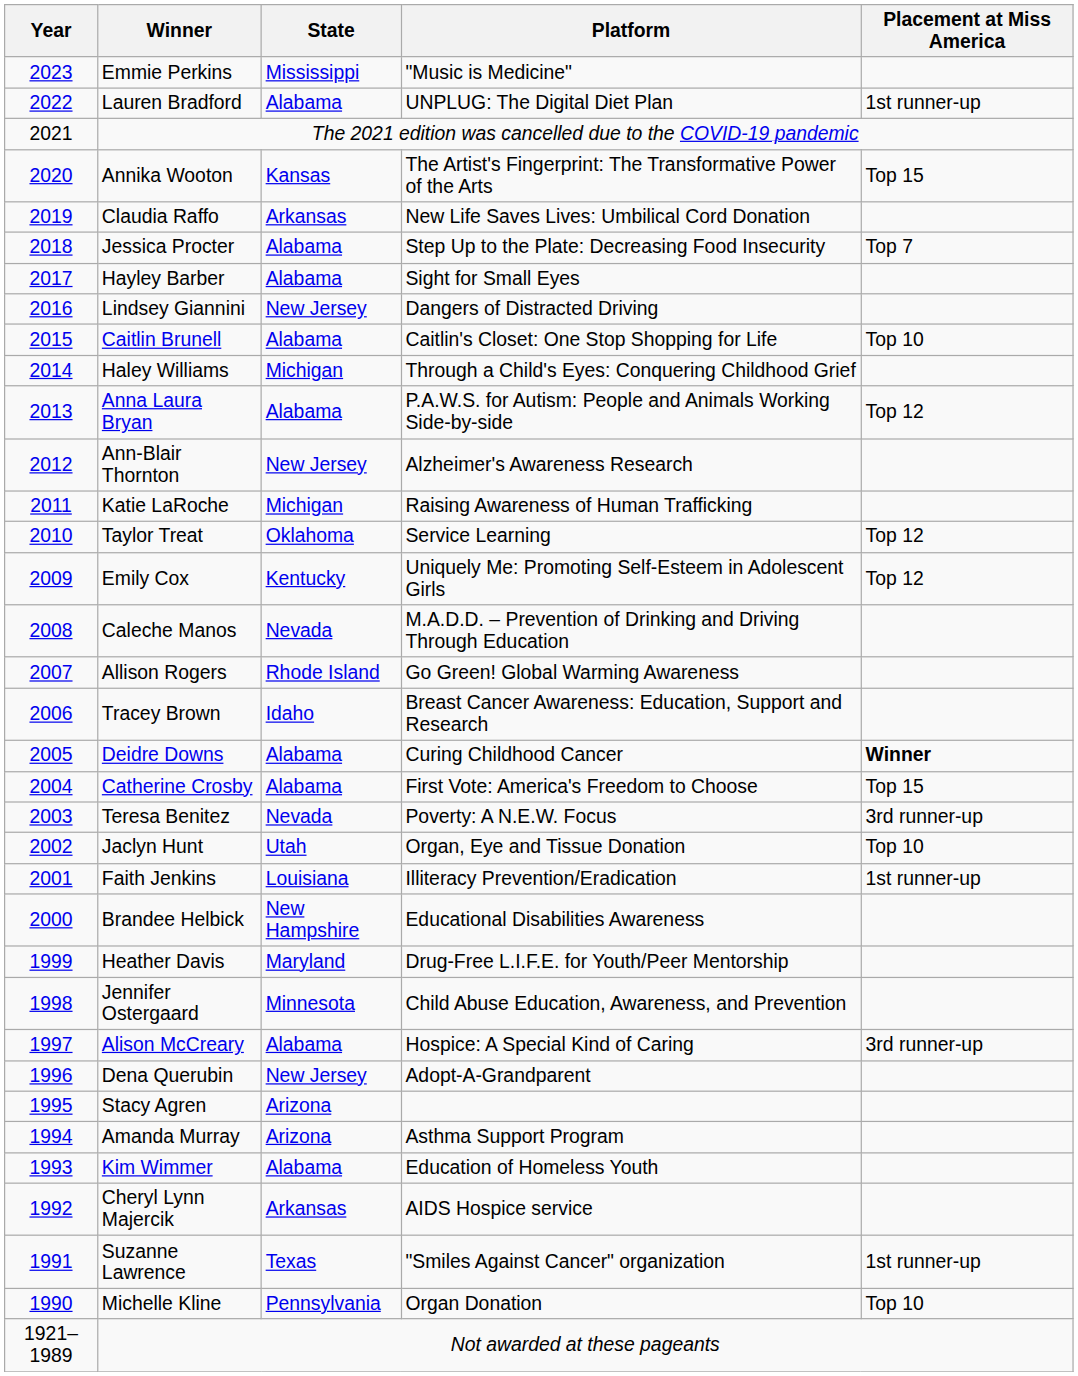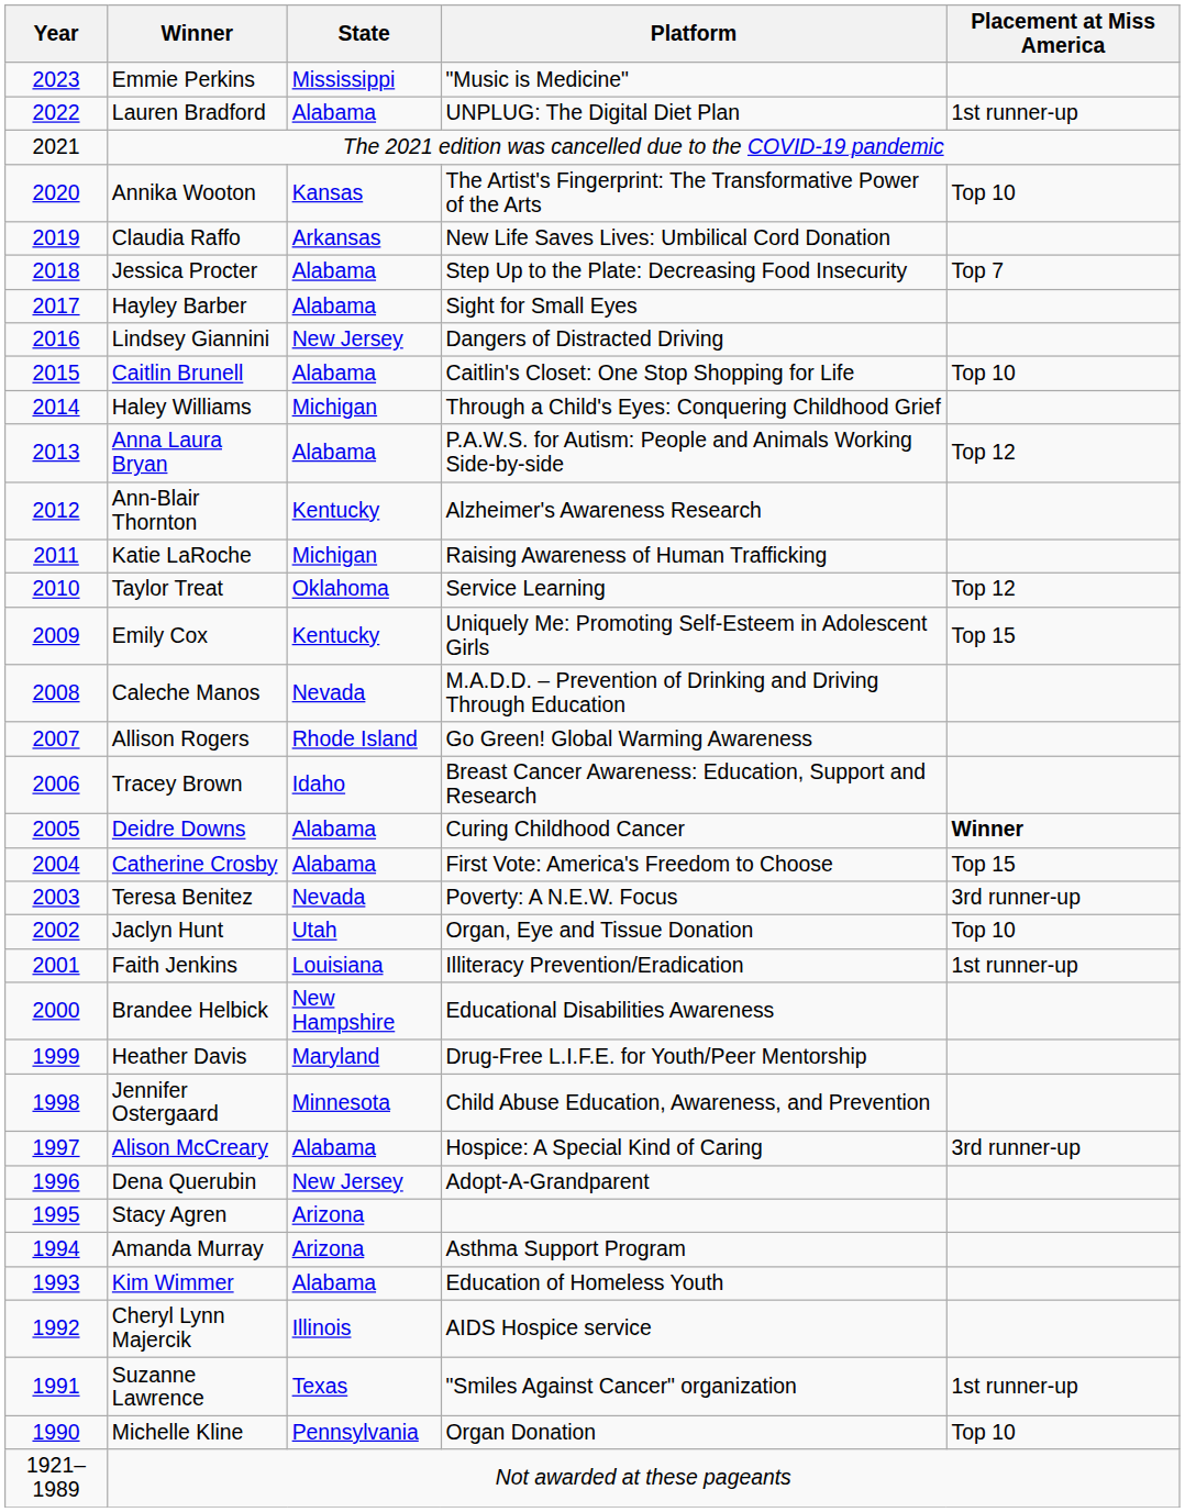Annika Wooton | Placement at Miss America: Top 15 -> Top 10
Ann-Blair Thornton | State: New Jersey -> Kentucky
Emily Cox | Placement at Miss America: Top 12 -> Top 15
Cheryl Lynn Majercik | State: Arkansas -> Illinois
